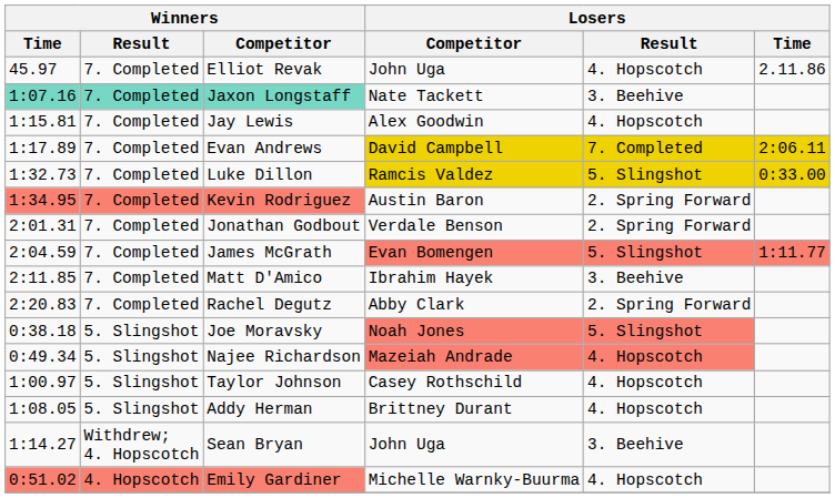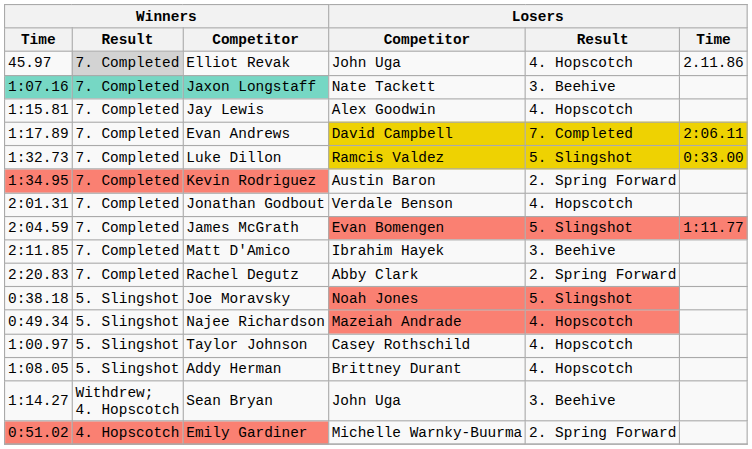Elliot Revak | Winners / Result: no background -> lightgrey background
Jonathan Godbout | Losers / Result: 2. Spring Forward -> 4. Hopscotch
Emily Gardiner | Losers / Result: 4. Hopscotch -> 2. Spring Forward
